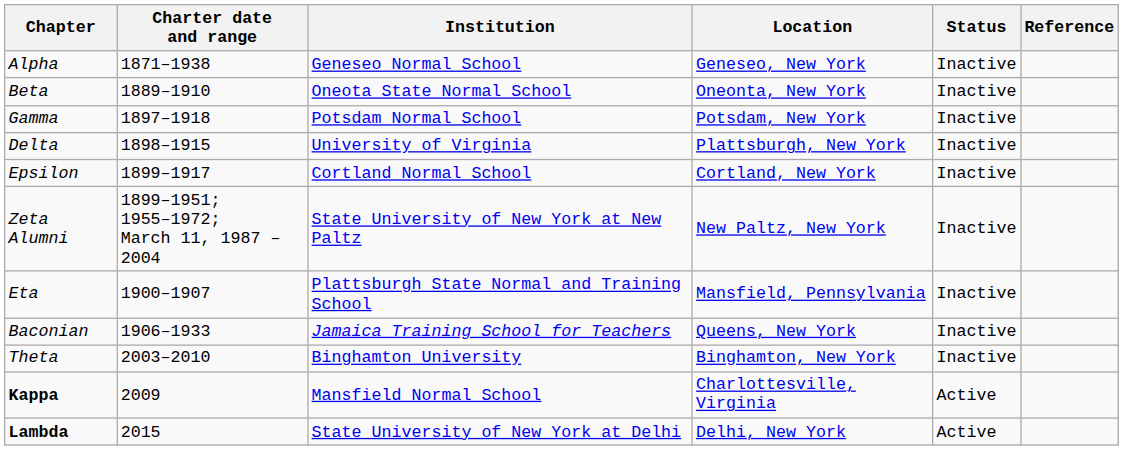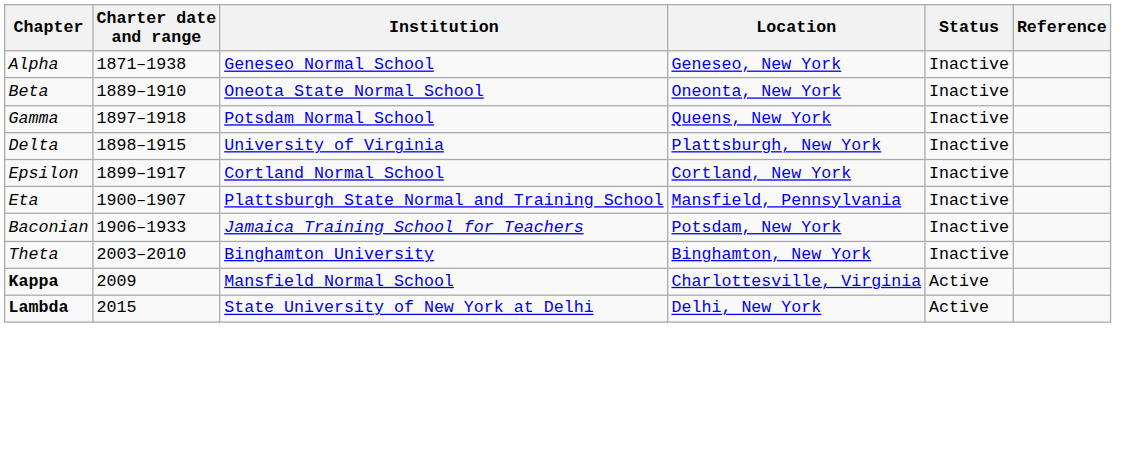Gamma | Location: Potsdam, New York -> Queens, New York
- row: Zeta Alumni | 1899–1951; 1955–1972; March 11, 1987 – 2004 | State University of New York at New Paltz | New Paltz, New York | Inactive
Baconian | Location: Queens, New York -> Potsdam, New York
